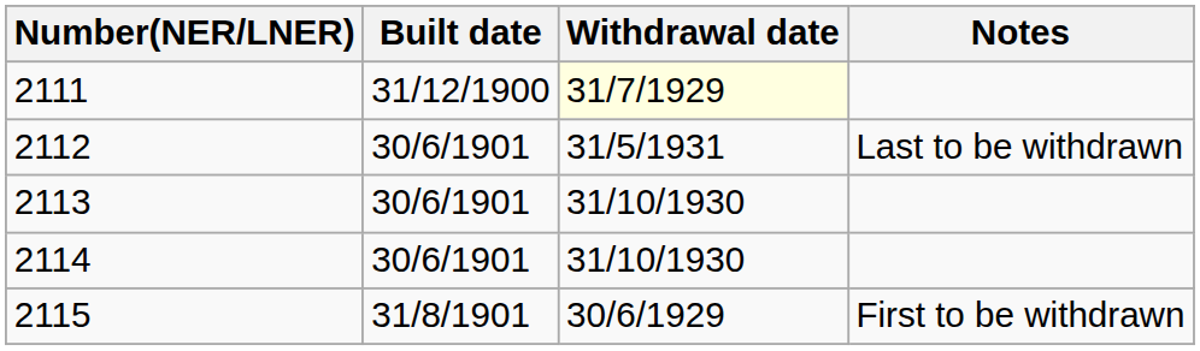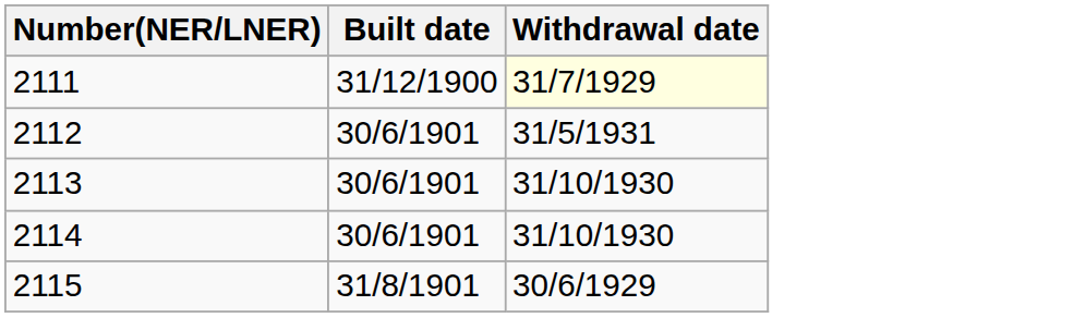- column: Notes | Last to be withdrawn | First to be withdrawn
